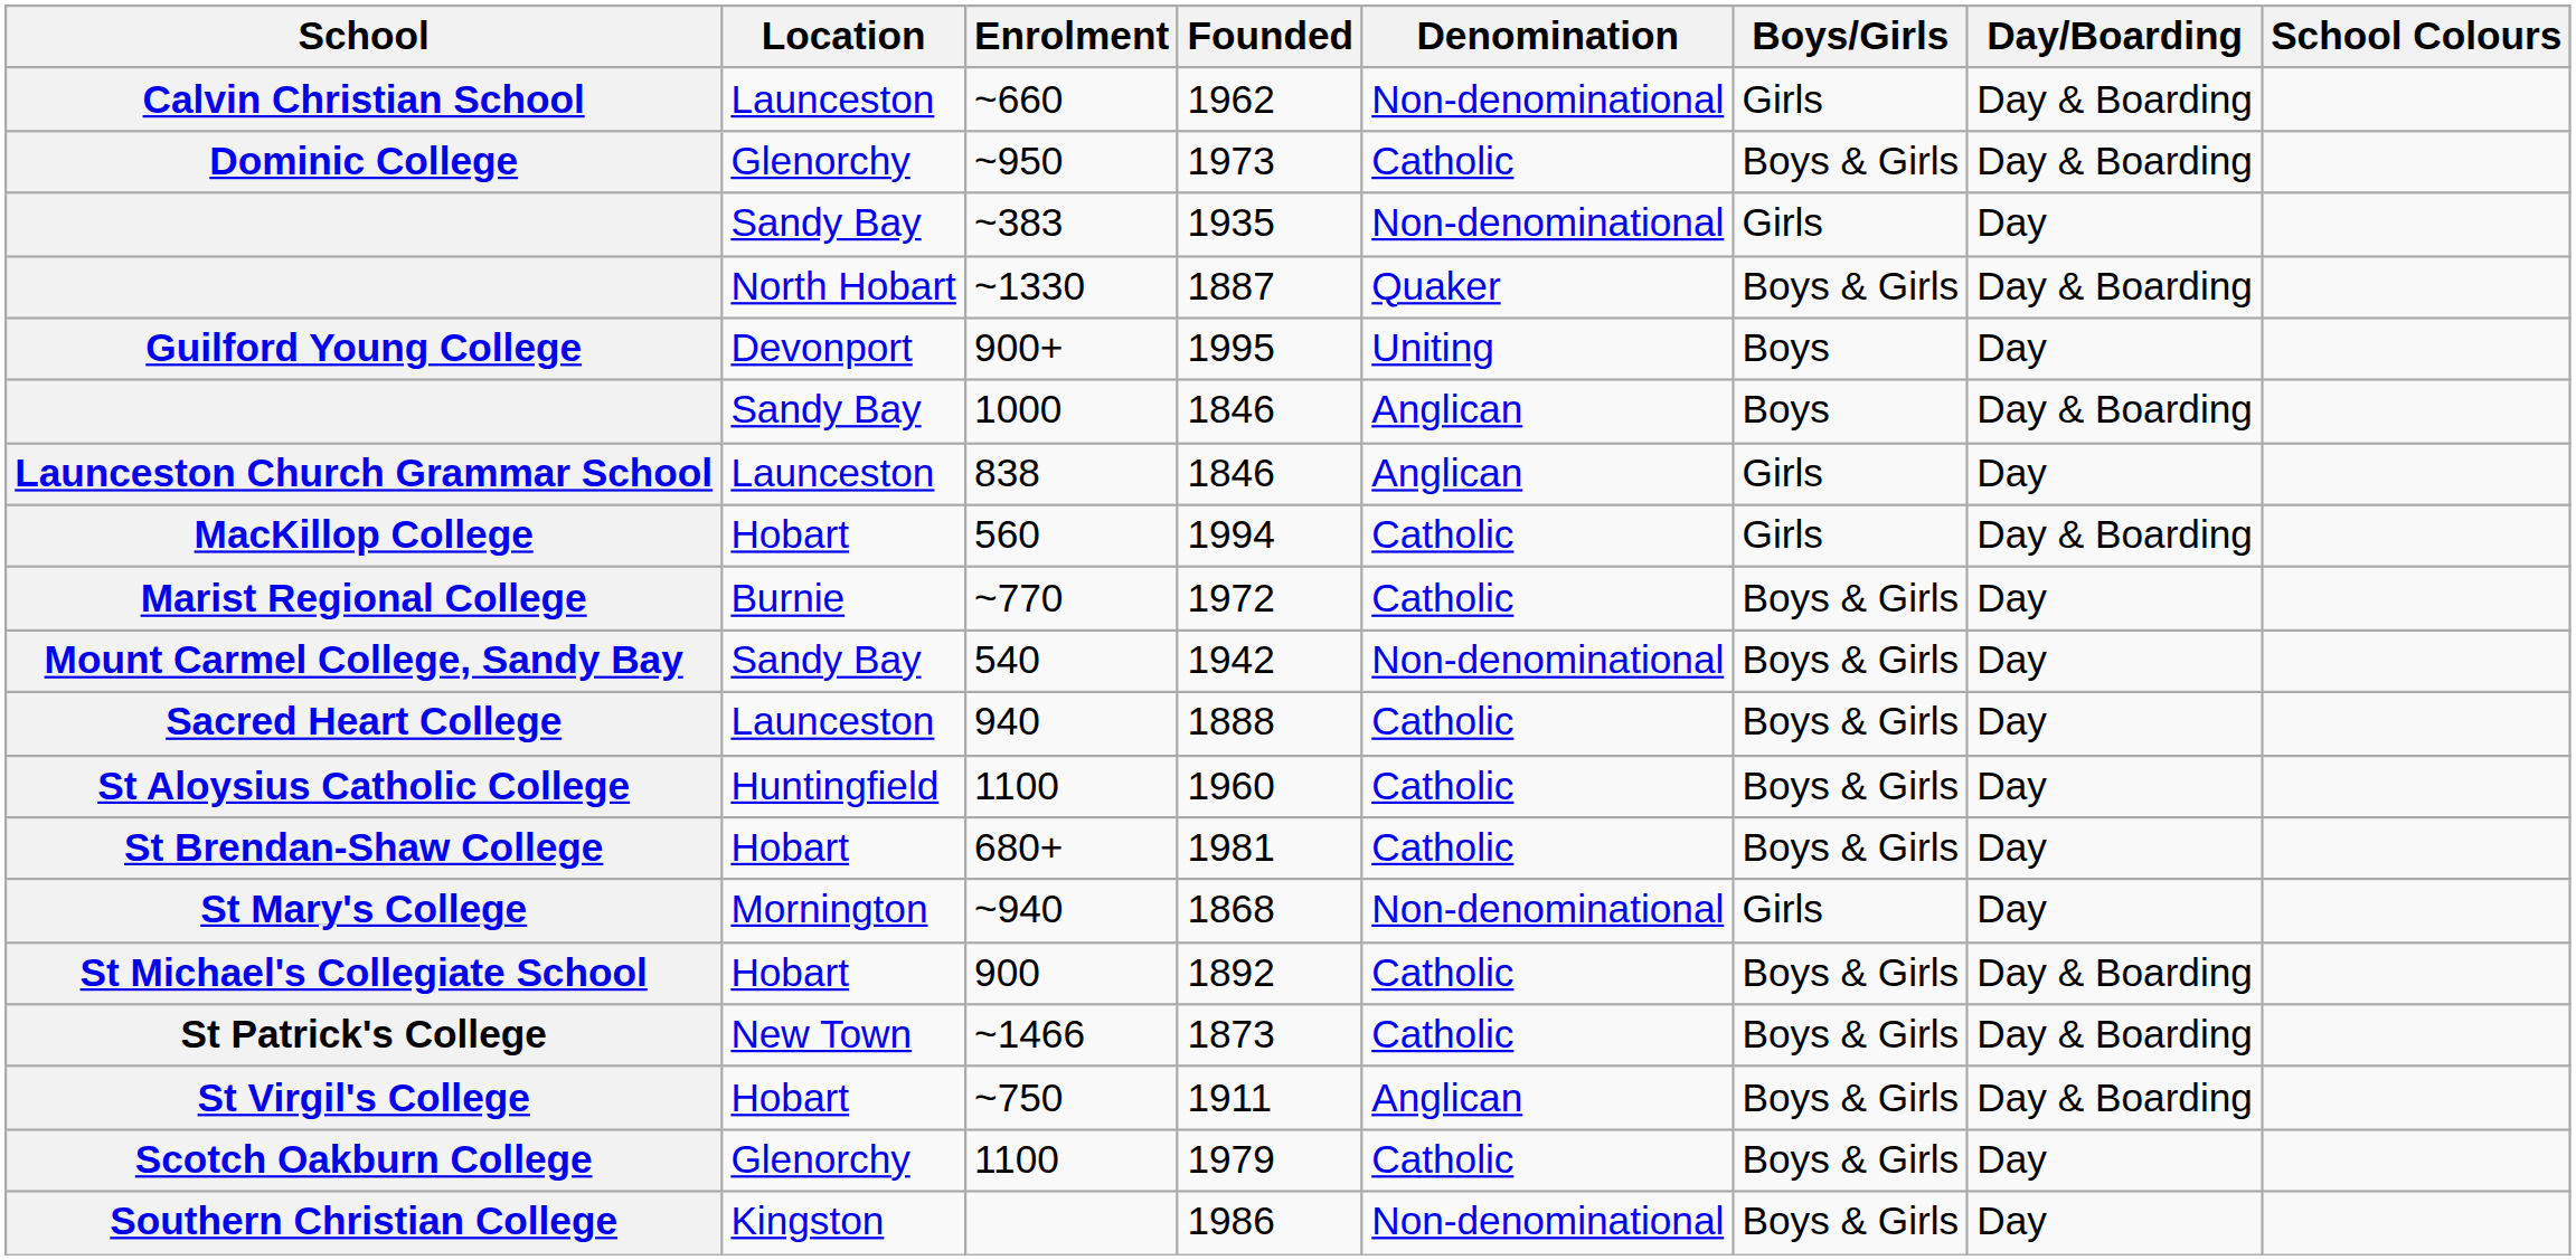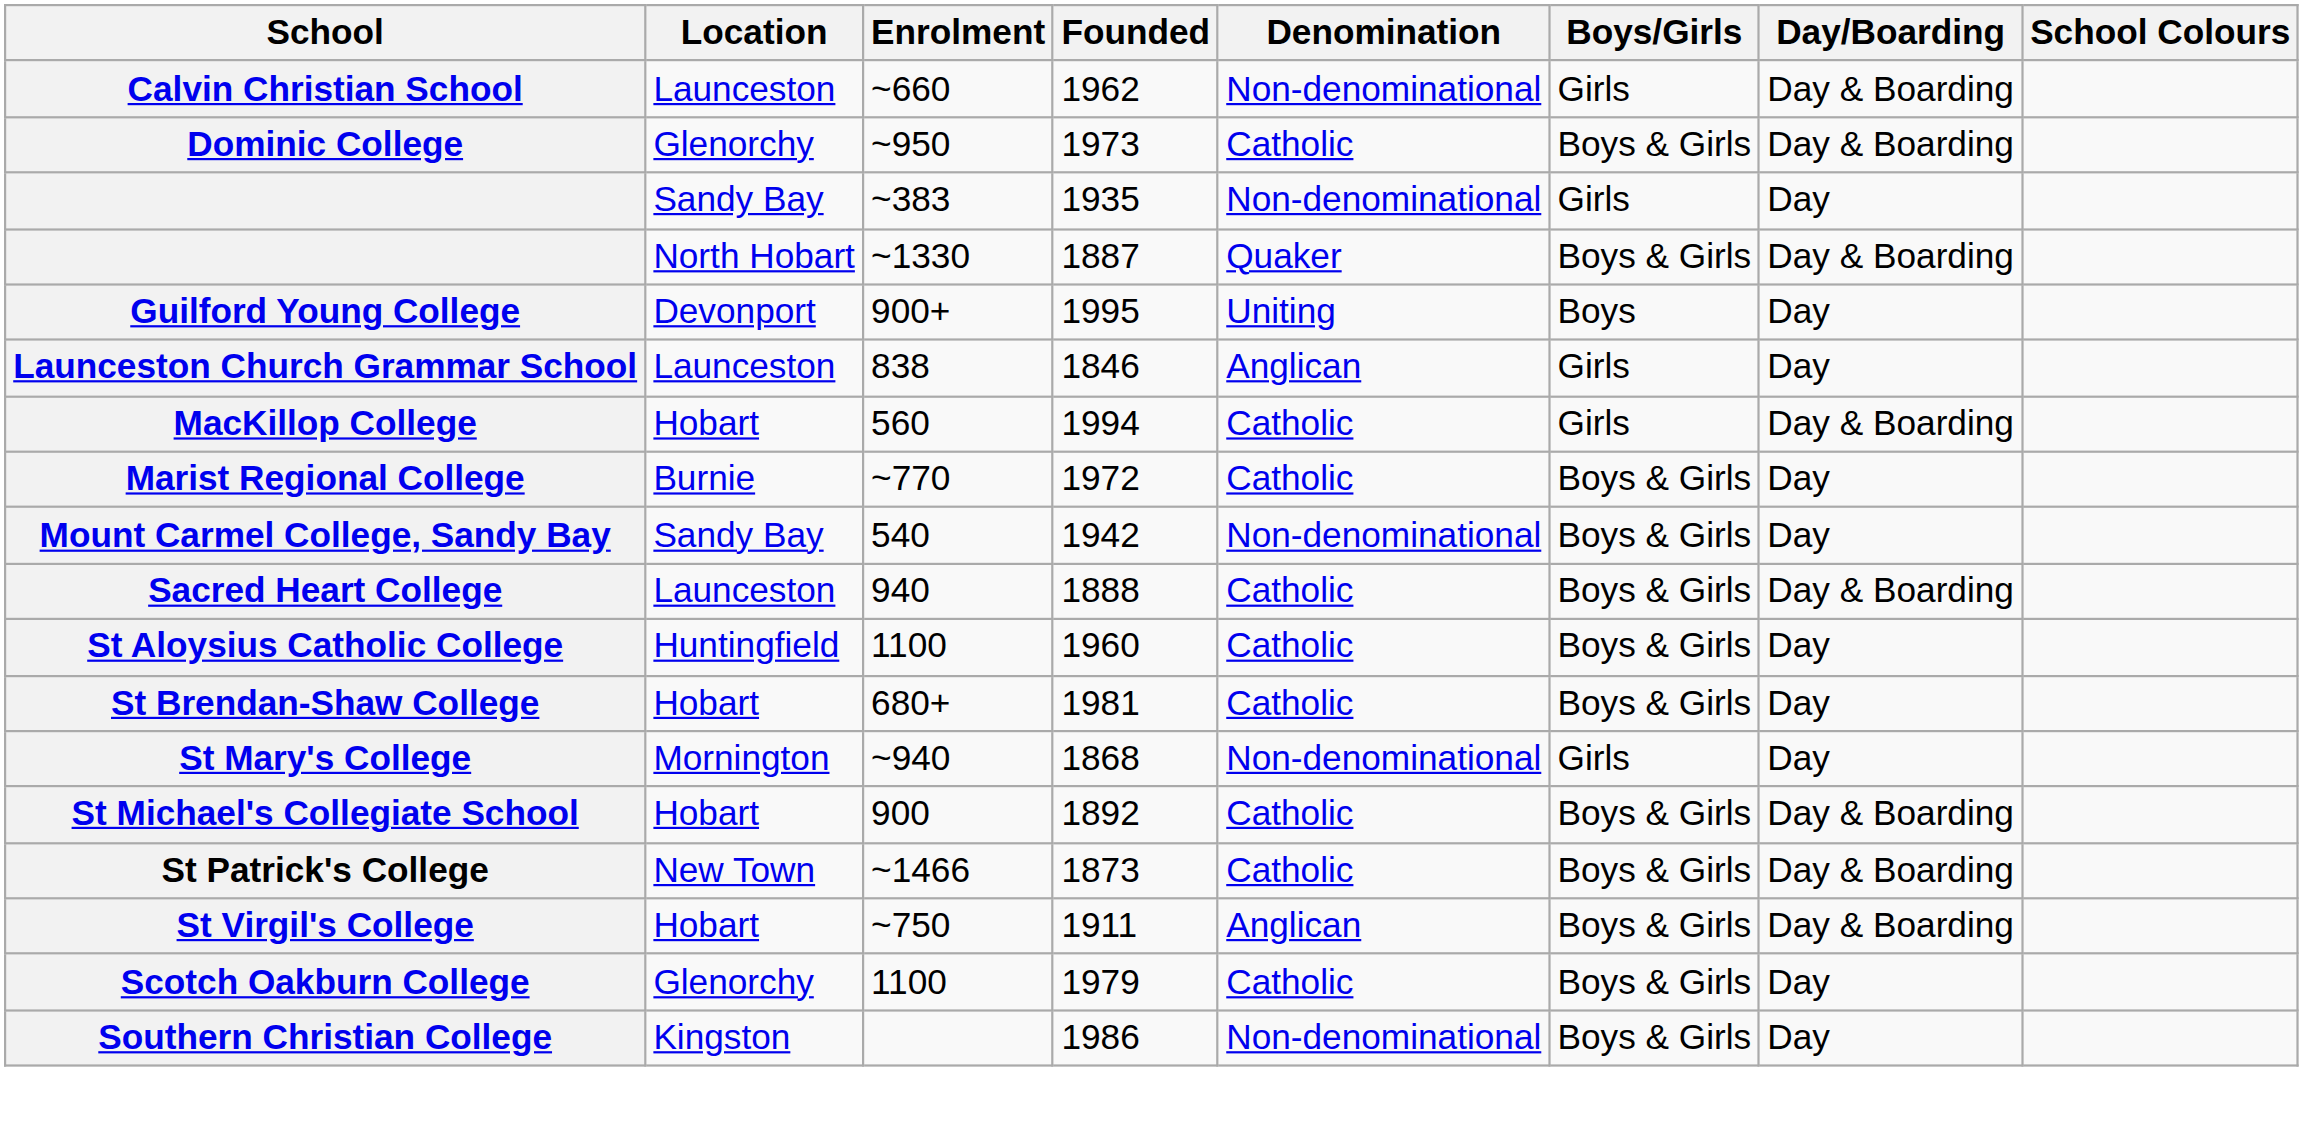- row: Sandy Bay | 1000 | 1846 | Anglican | Boys | Day & Boarding
940 | Day/Boarding: Day -> Day & Boarding
